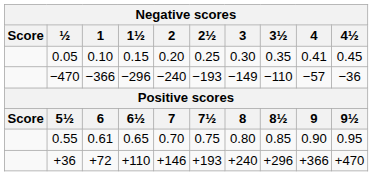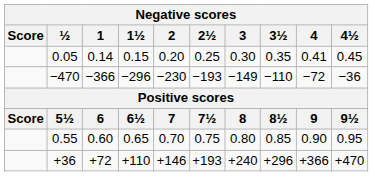0.05 | 1: 0.10 -> 0.14
−470 | 2: −240 -> −230
−470 | 4: −57 -> −72
0.55 | 1: 0.61 -> 0.60
